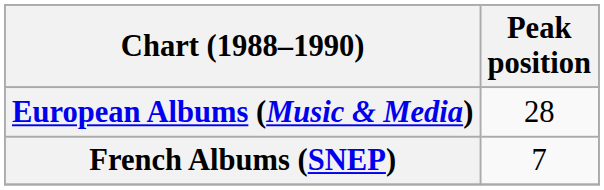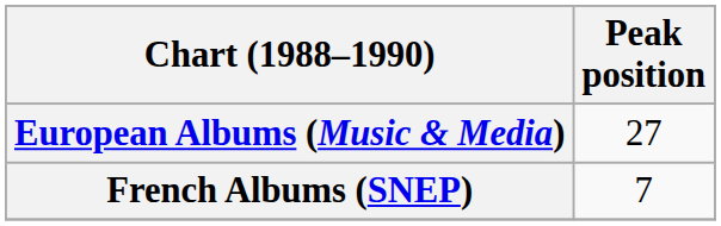European Albums (Music & Media) | Peak position: 28 -> 27
